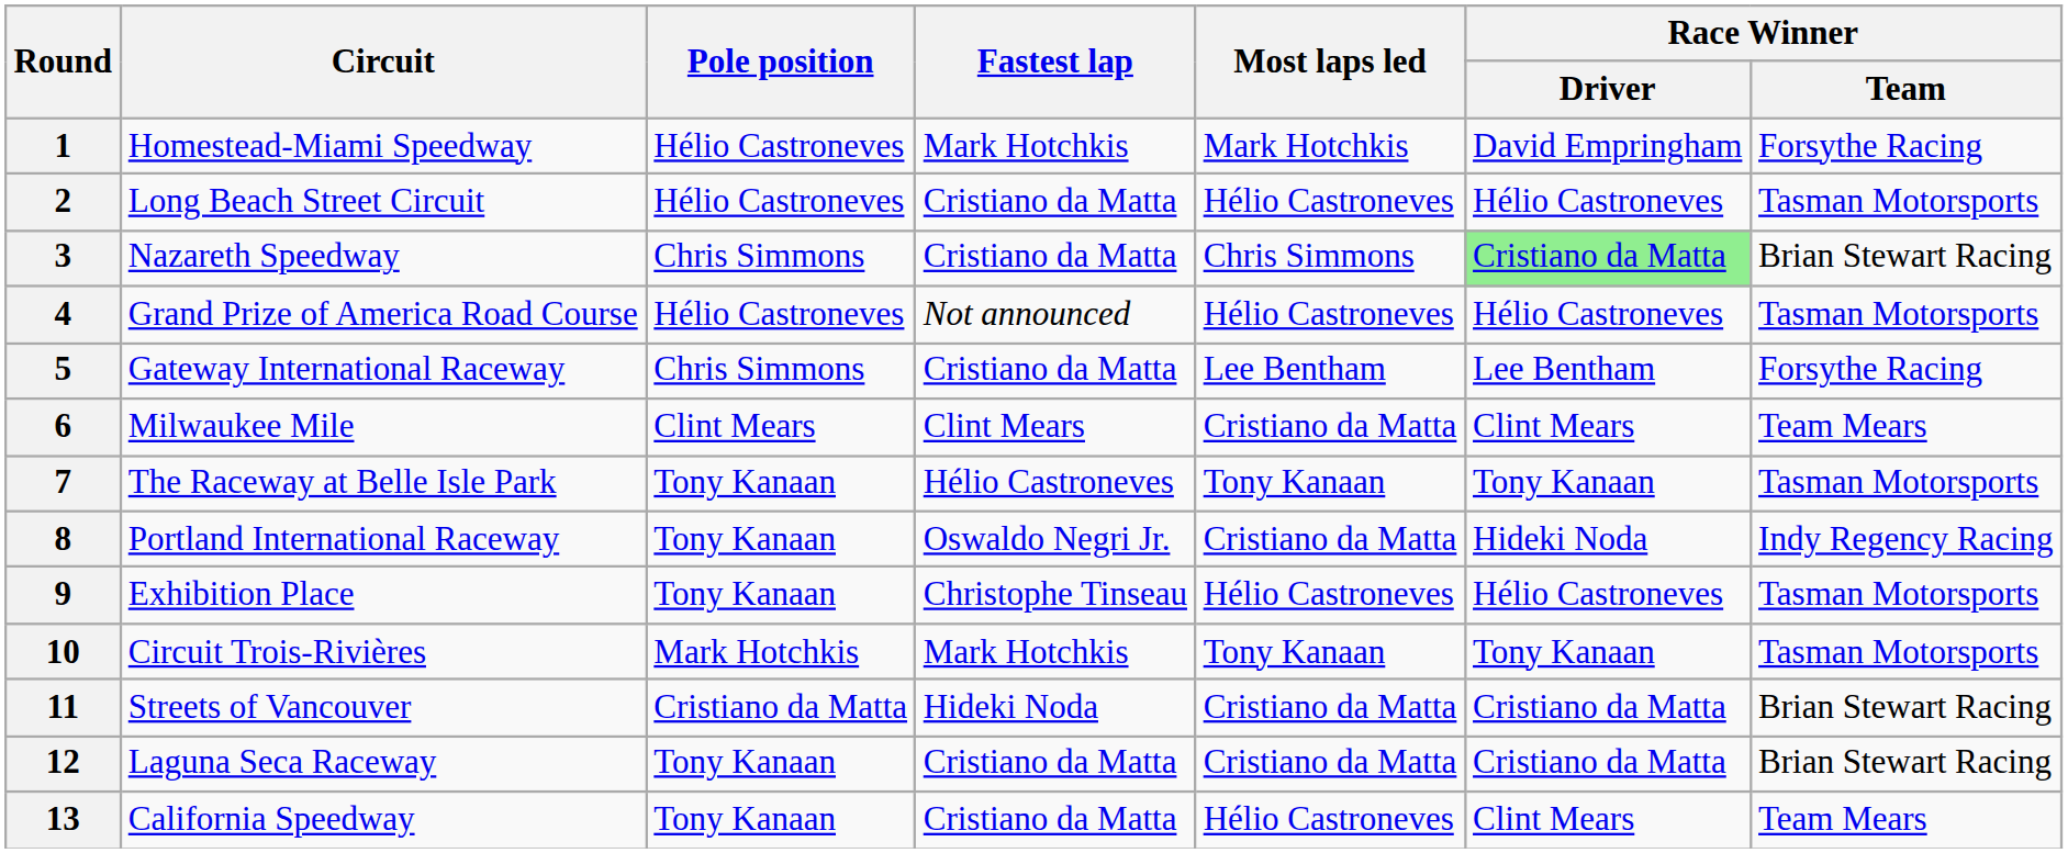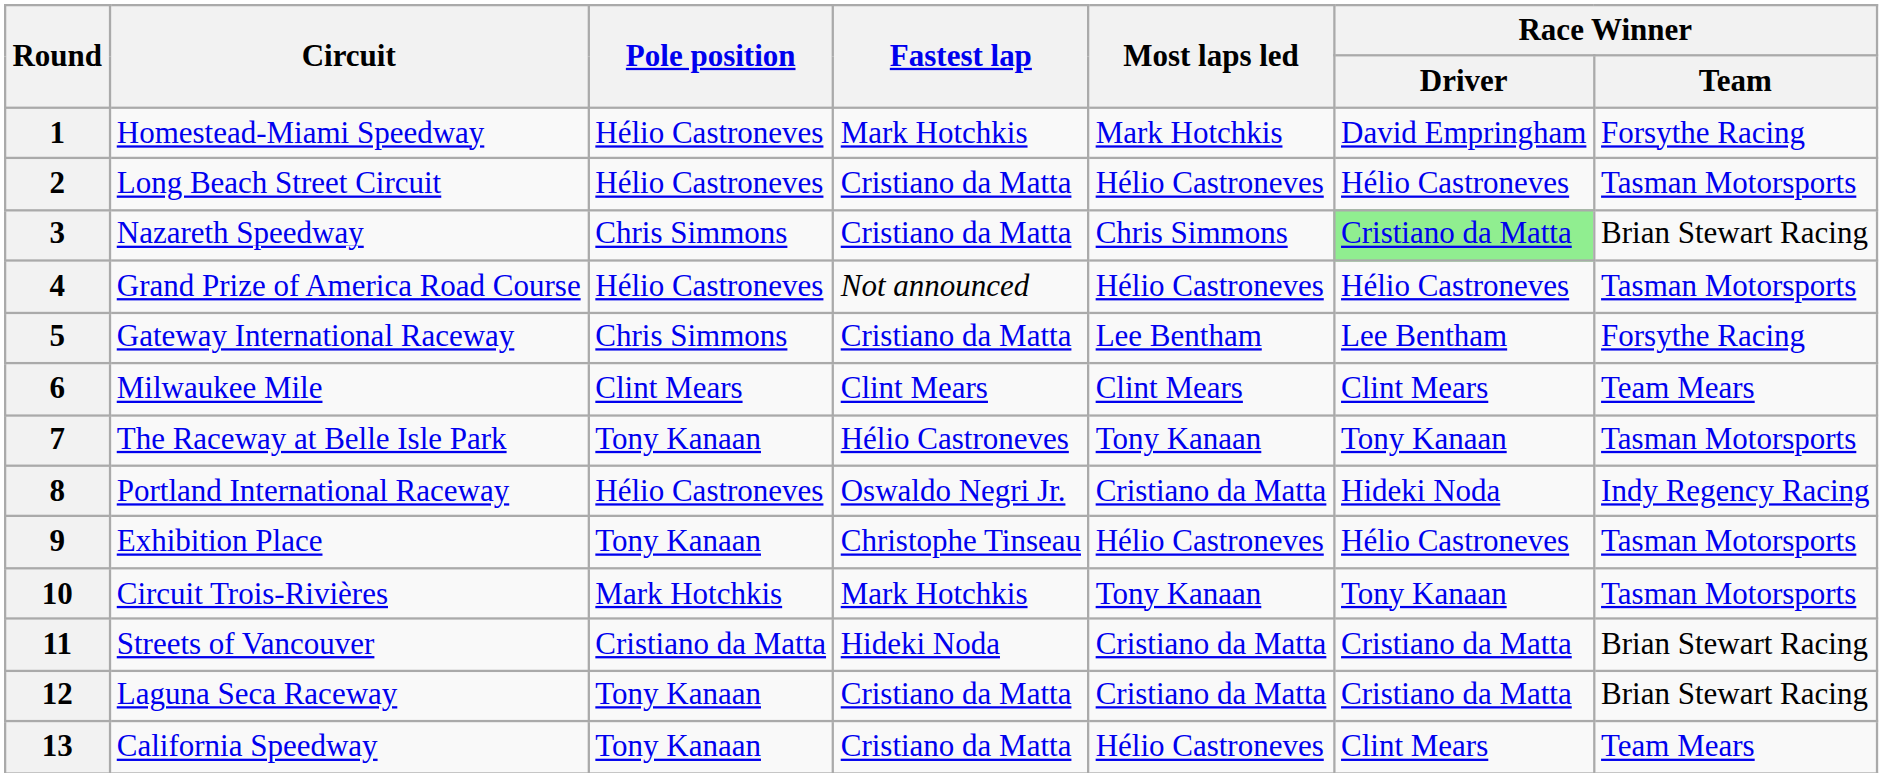6 | Most laps led: Cristiano da Matta -> Clint Mears
8 | Pole position: Tony Kanaan -> Hélio Castroneves
